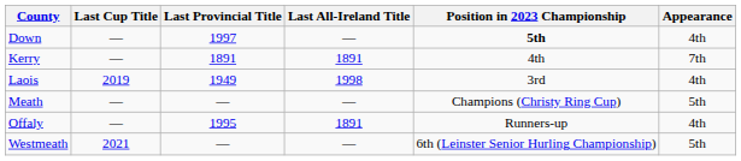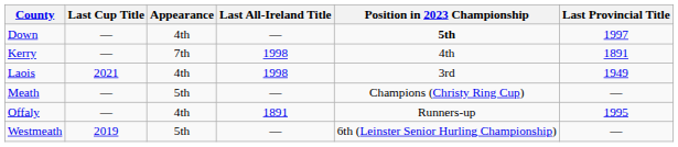columns swapped: Last Provincial Title <-> Appearance
Kerry | Last All-Ireland Title: 1891 -> 1998
Laois | Last Cup Title: 2019 -> 2021
Westmeath | Last Cup Title: 2021 -> 2019
